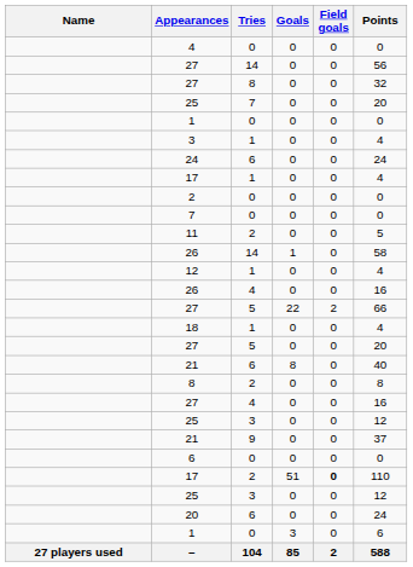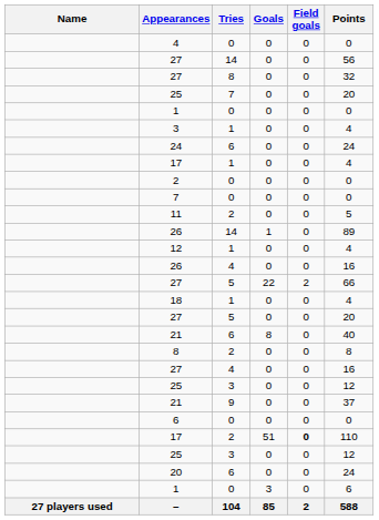26 / 14 | Points: 58 -> 89
